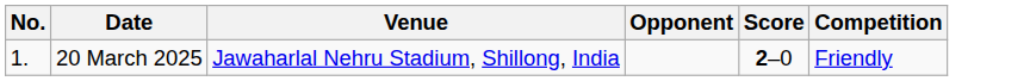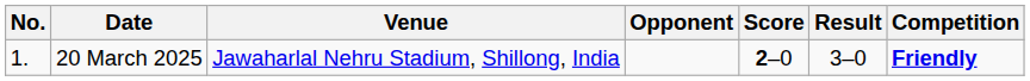+ column: Result | 3–0
20 March 2025 | Competition: normal -> bold
